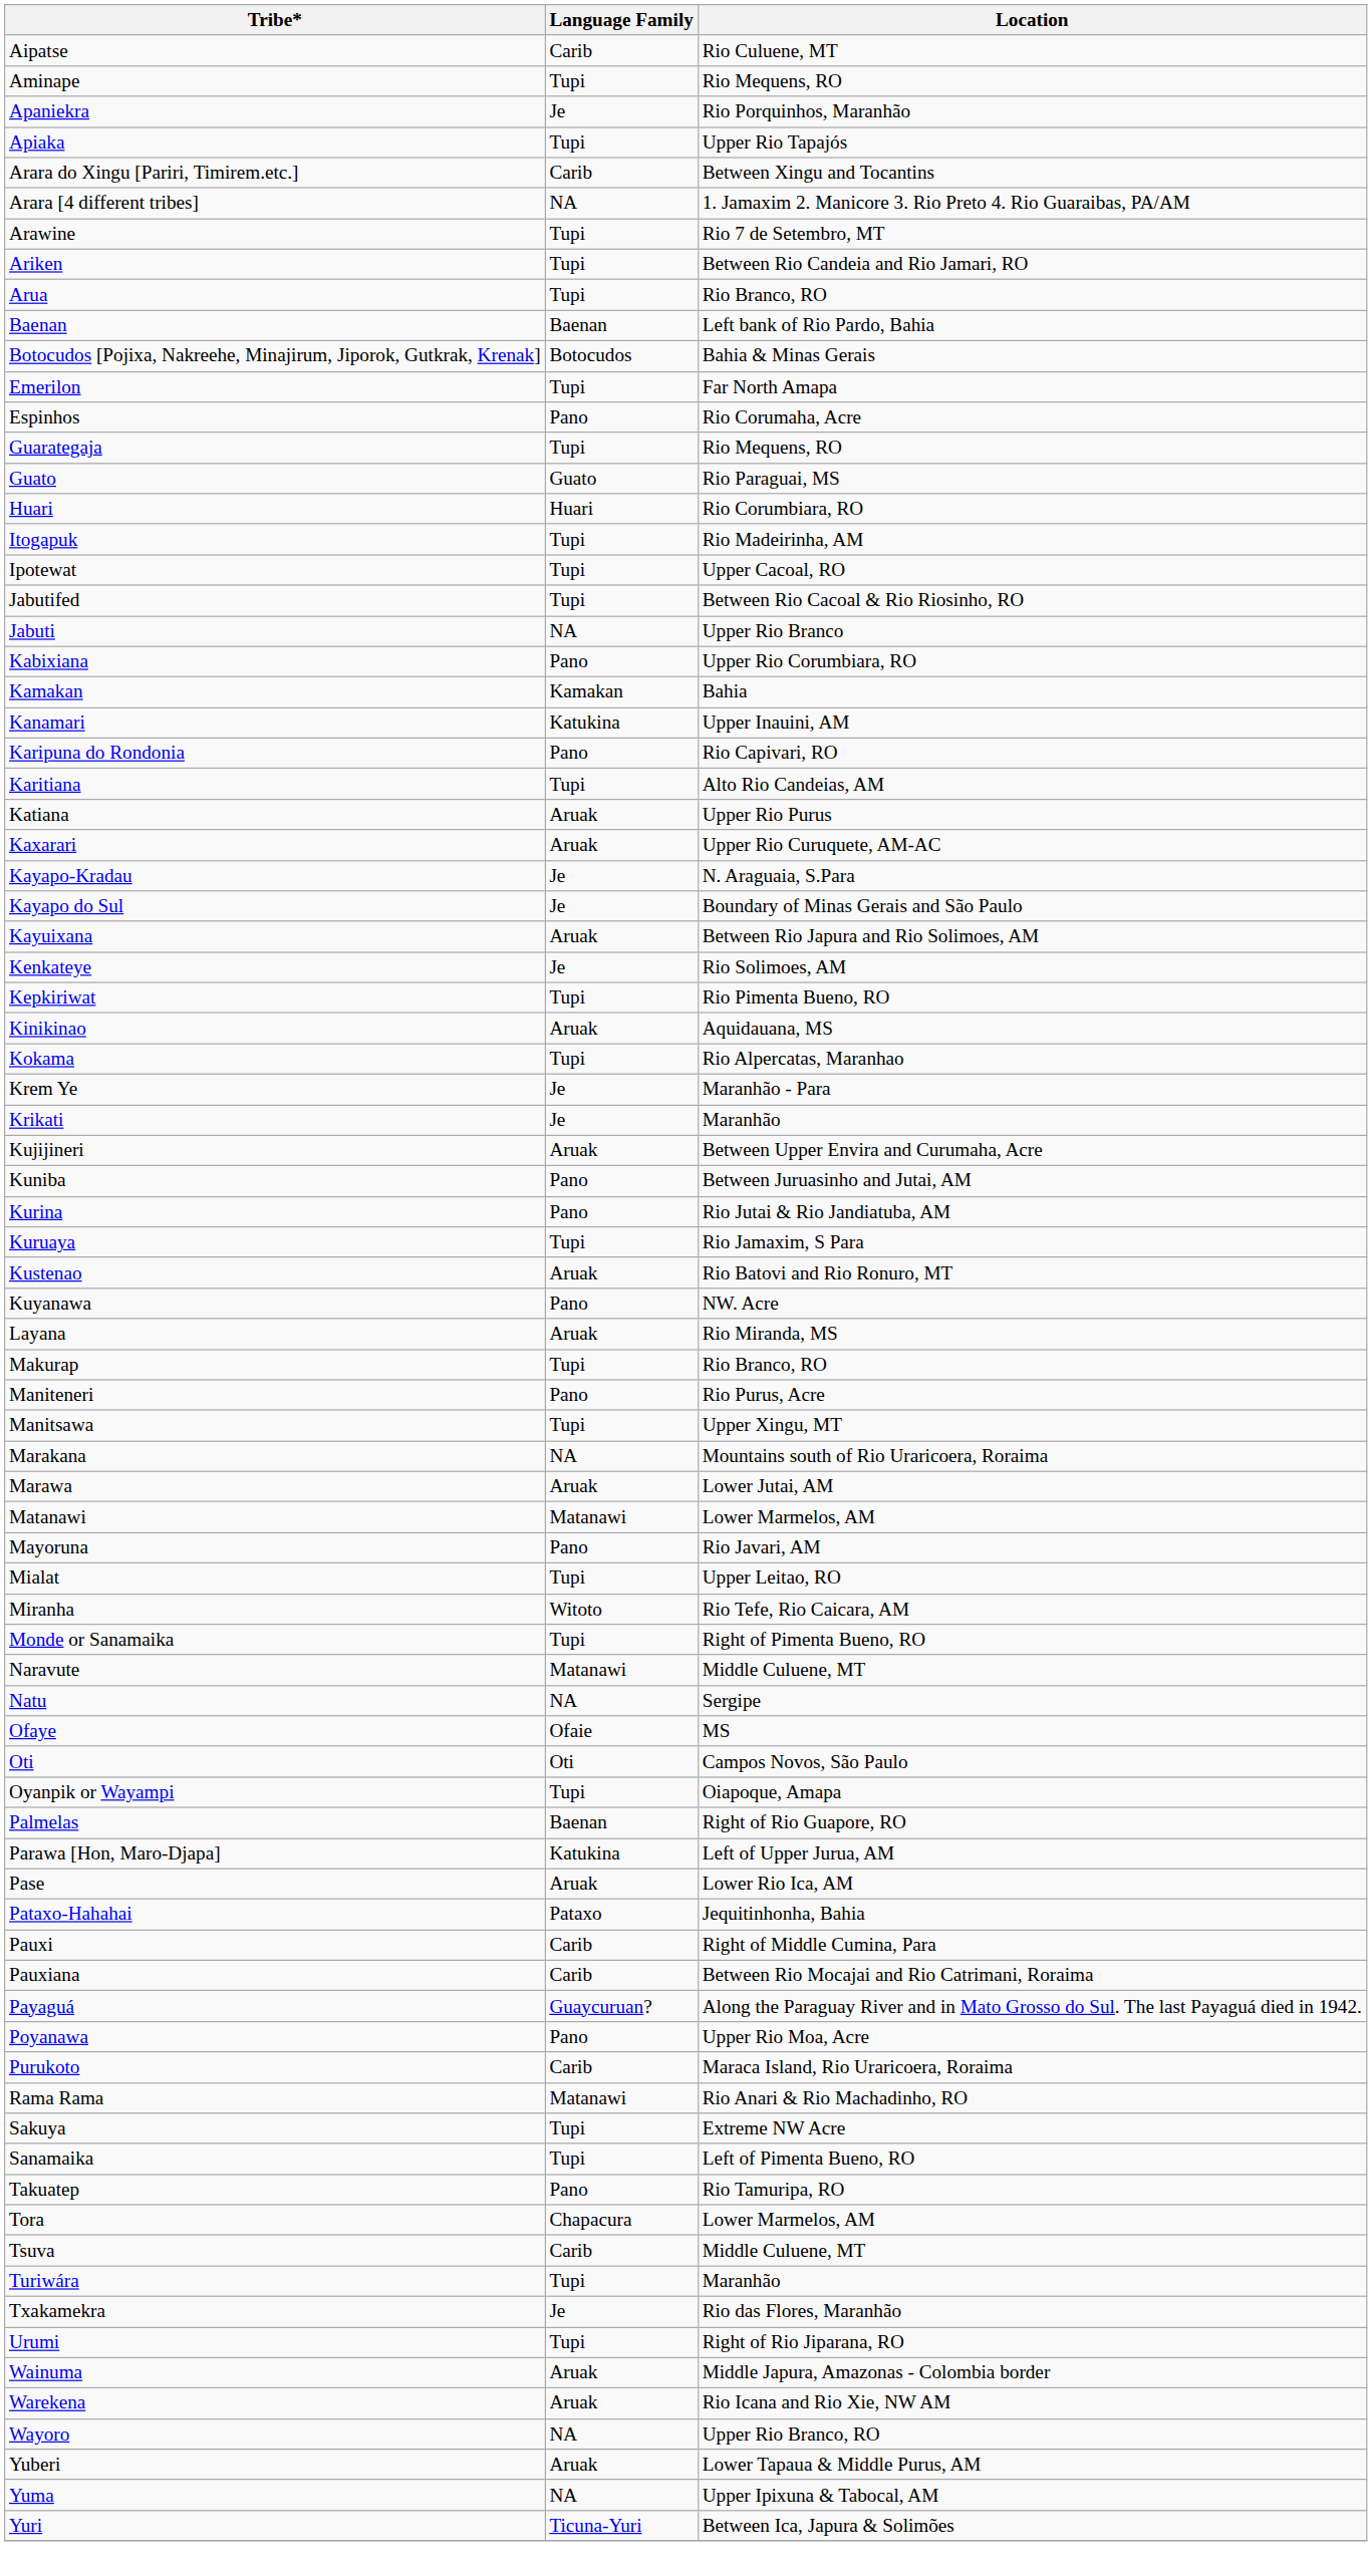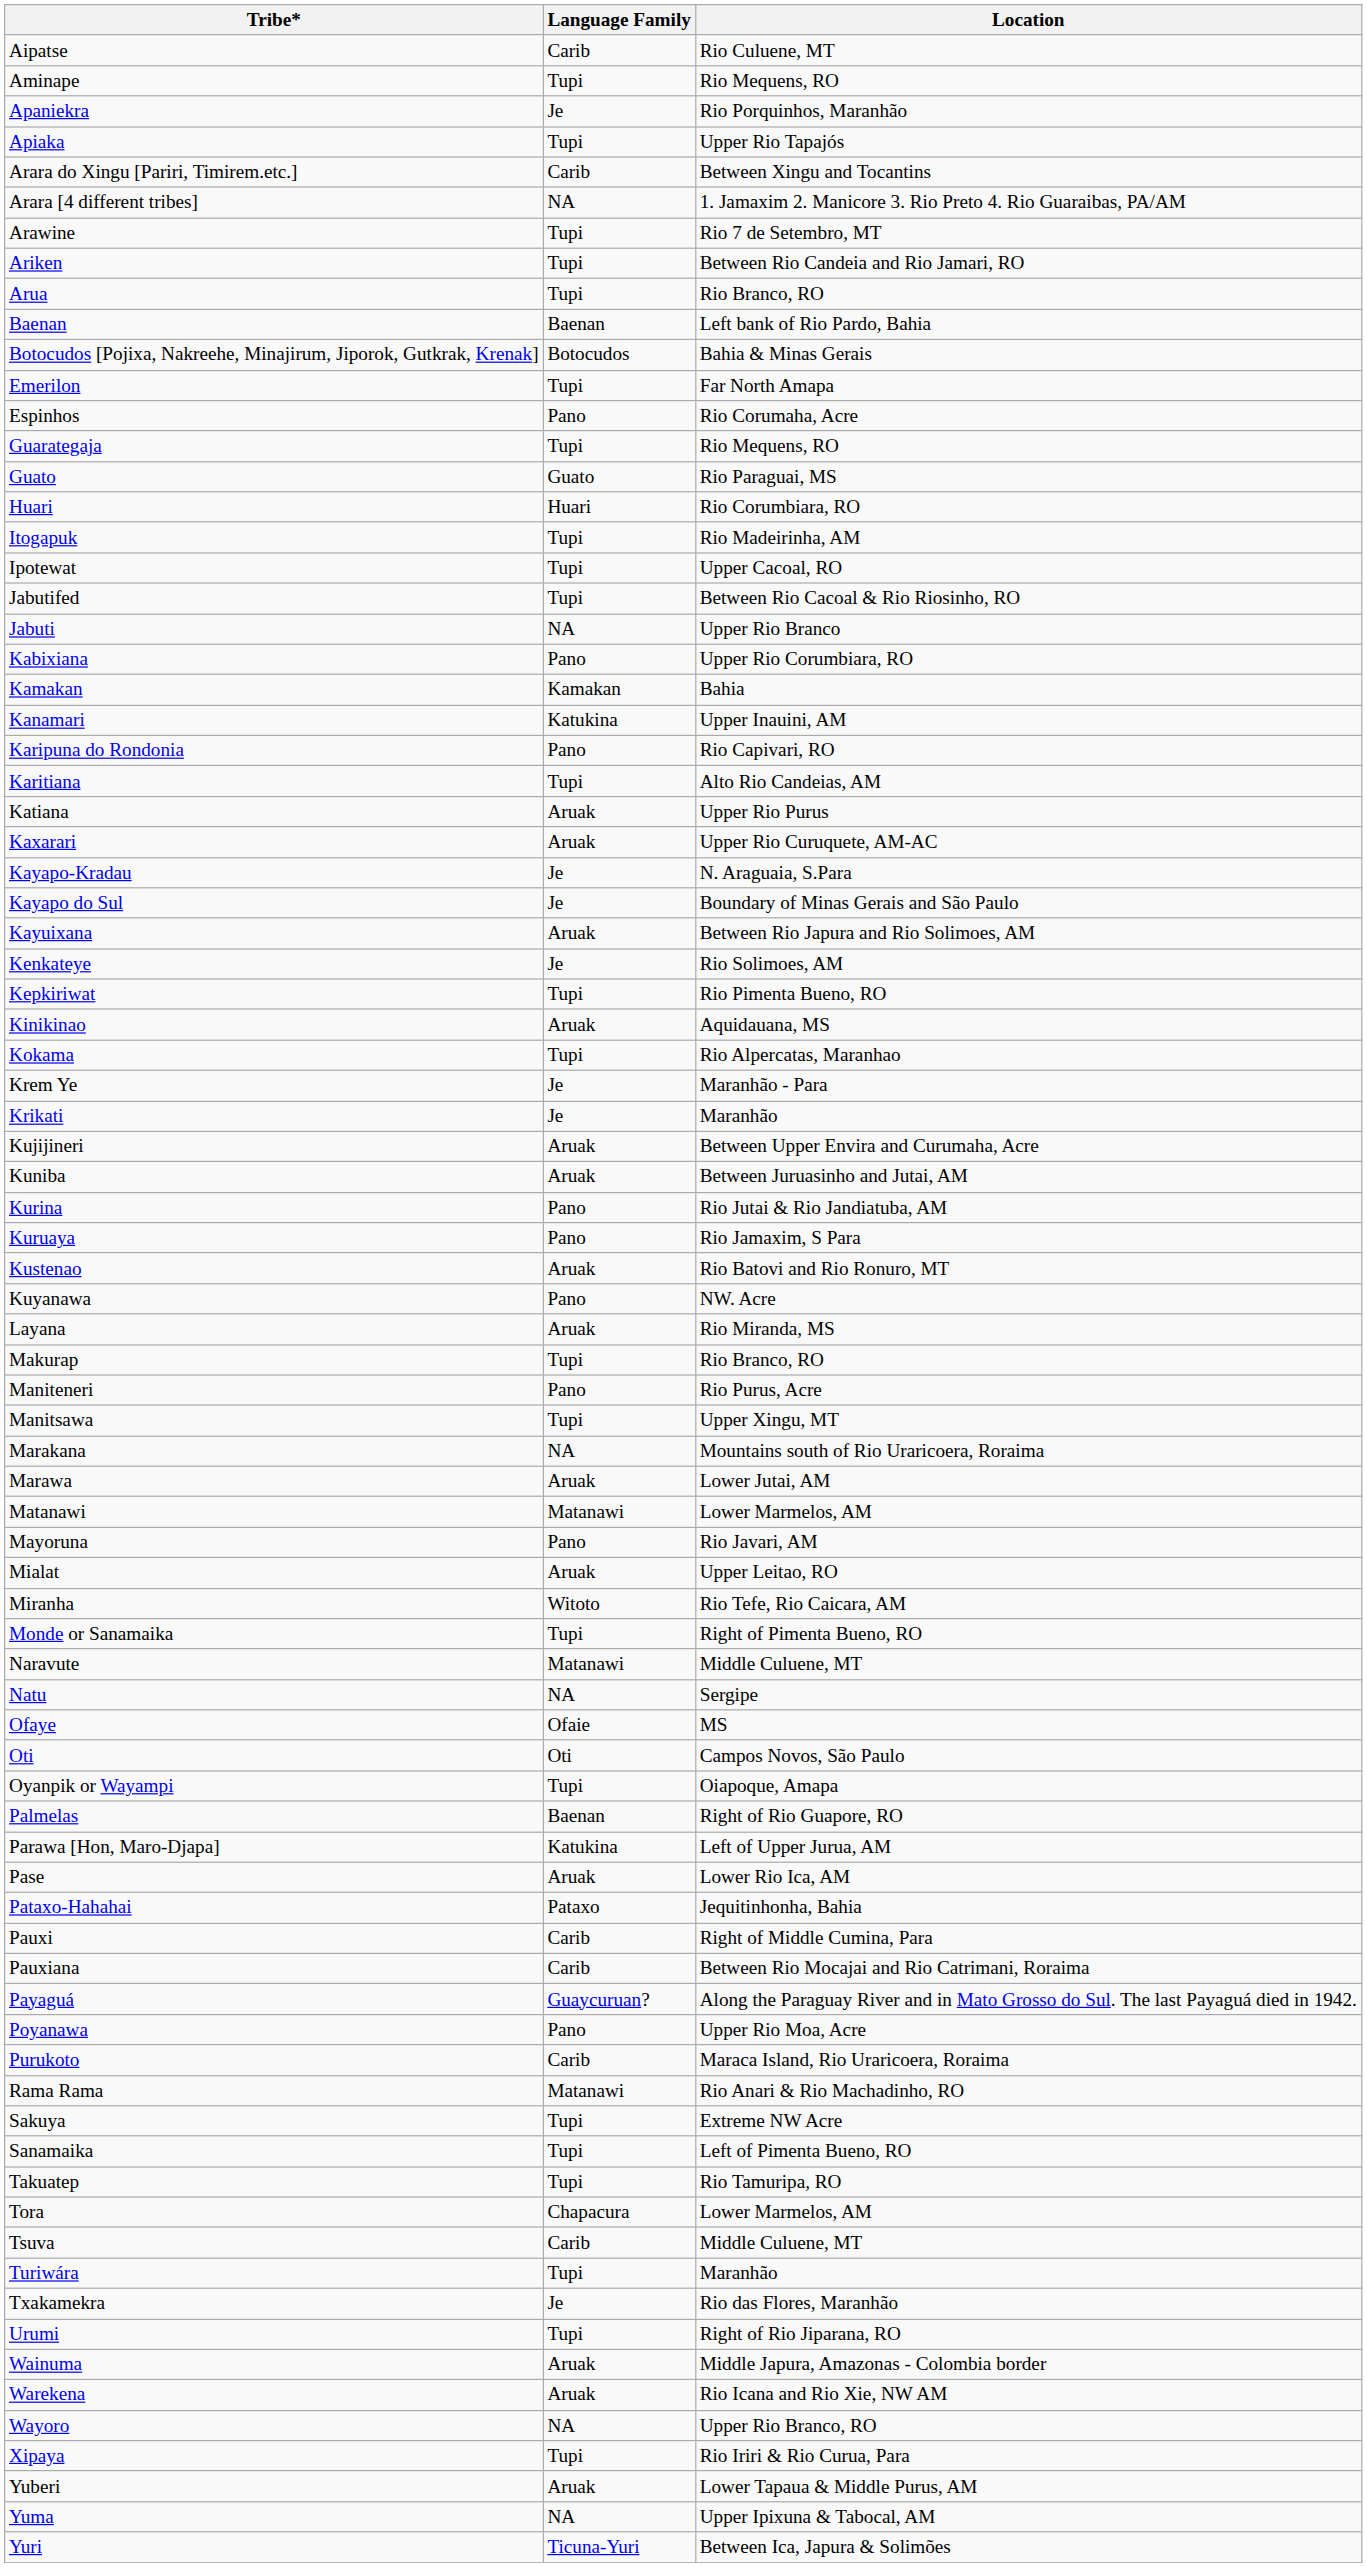Kuniba | Language Family: Pano -> Aruak
Kuruaya | Language Family: Tupi -> Pano
Mialat | Language Family: Tupi -> Aruak
Takuatep | Language Family: Pano -> Tupi
+ row: Xipaya | Tupi | Rio Iriri & Rio Curua, Para
